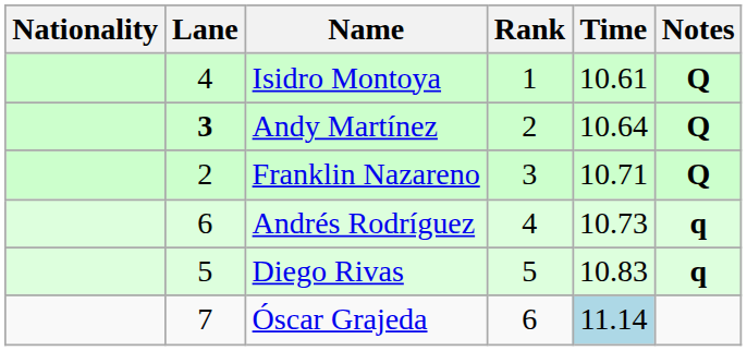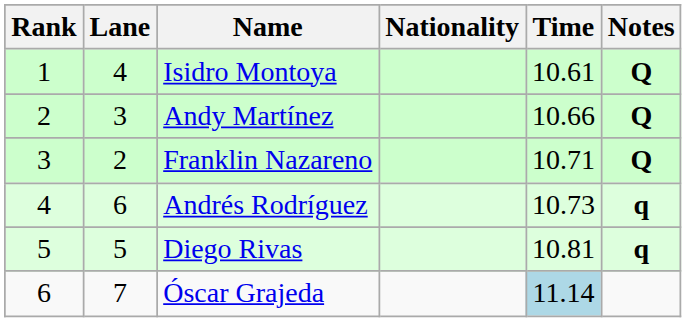columns swapped: Rank <-> Nationality
Andy Martínez | Lane: bold -> normal
Andy Martínez | Time: 10.64 -> 10.66
Diego Rivas | Time: 10.83 -> 10.81
